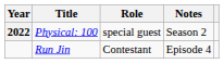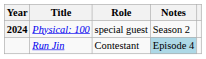Physical: 100 | Year: 2022 -> 2024
Run Jin | Notes: no background -> lightblue background
